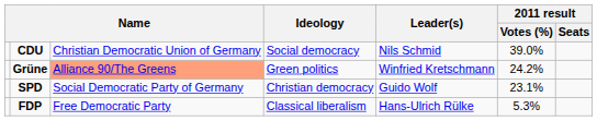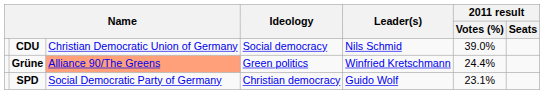Grüne | 2011 result / Votes (%): 24.2% -> 24.4%
- row: FDP | Free Democratic Party | Classical liberalism | Hans-Ulrich Rülke | 5.3%
